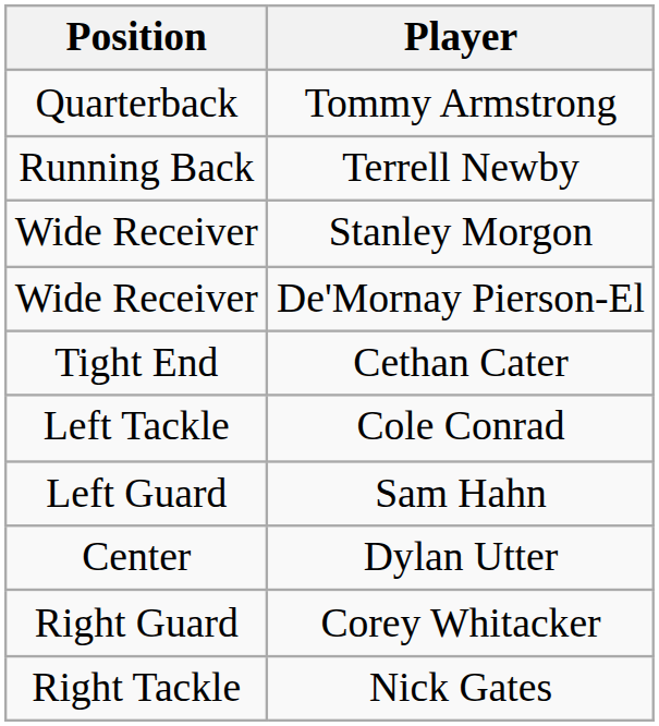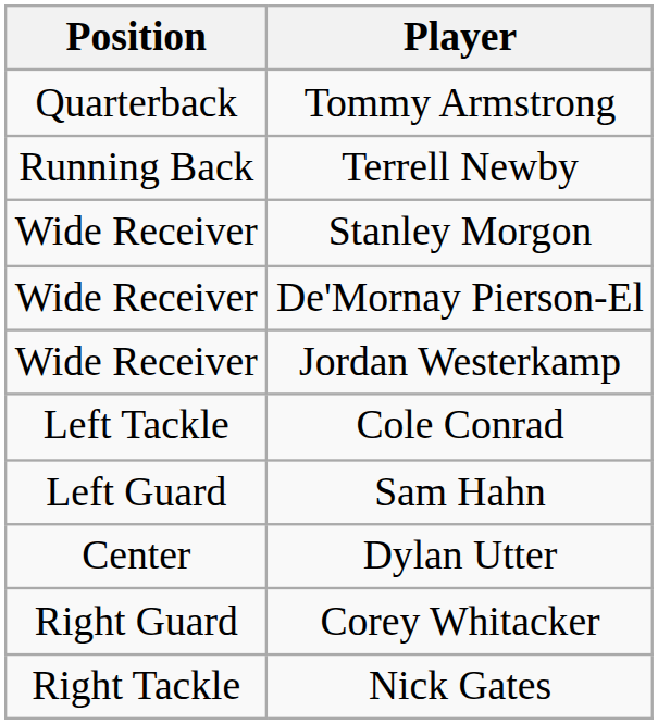+ row: Wide Receiver | Jordan Westerkamp
- row: Tight End | Cethan Cater
